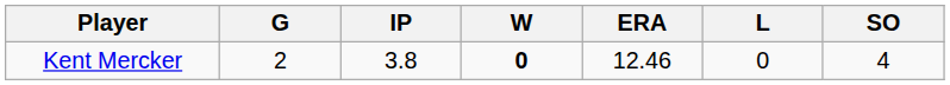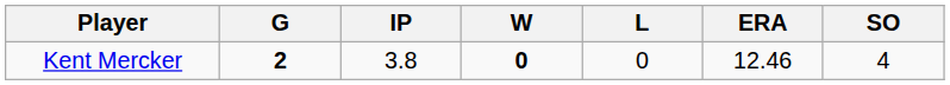columns swapped: L <-> ERA
Kent Mercker | G: normal -> bold
